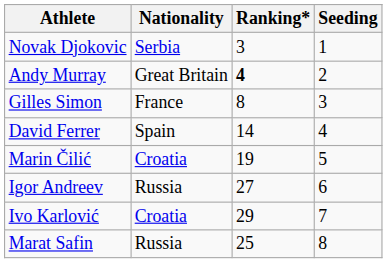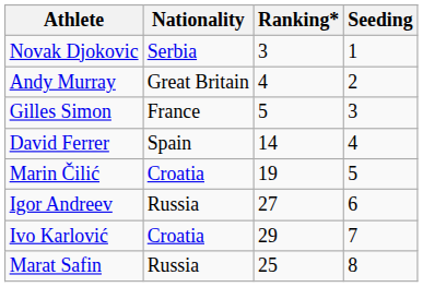Andy Murray | Ranking*: bold -> normal
Gilles Simon | Ranking*: 8 -> 5
